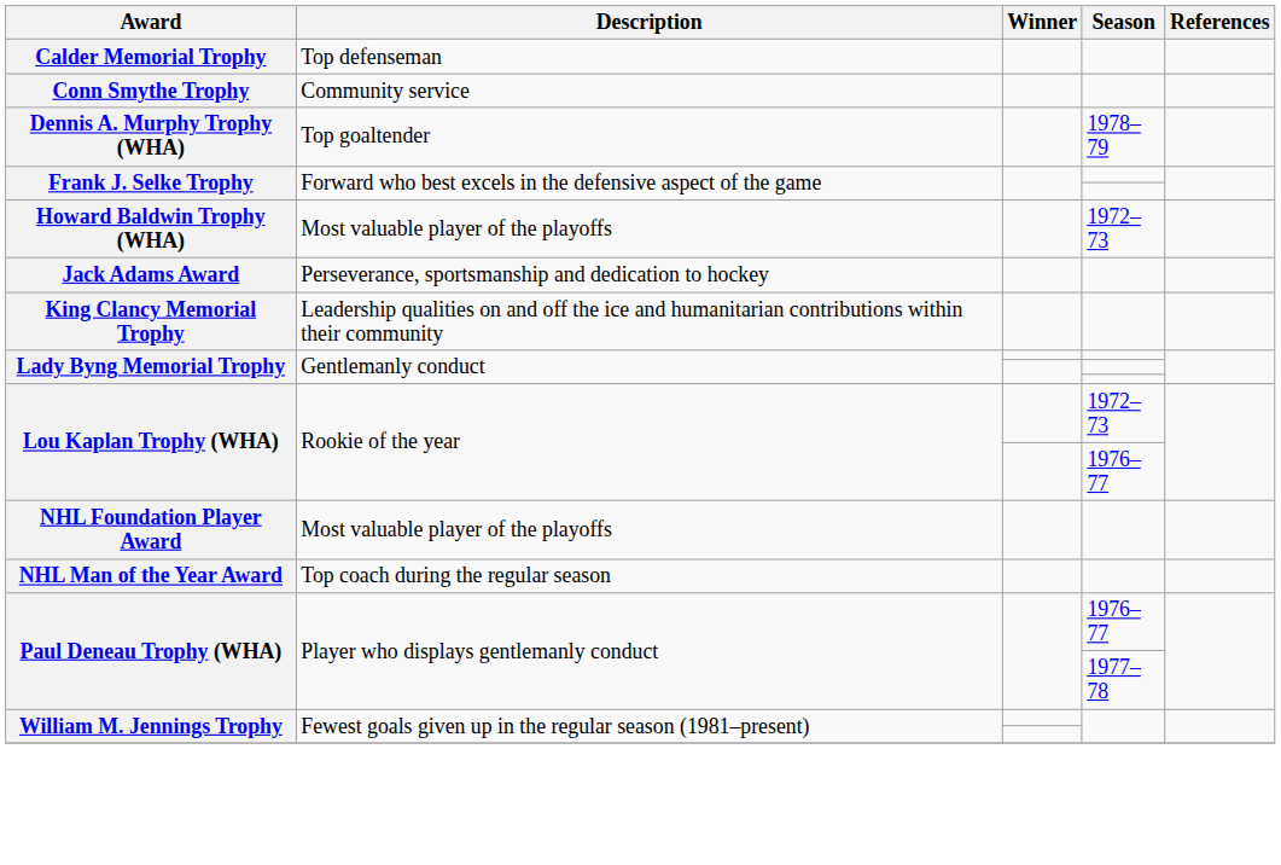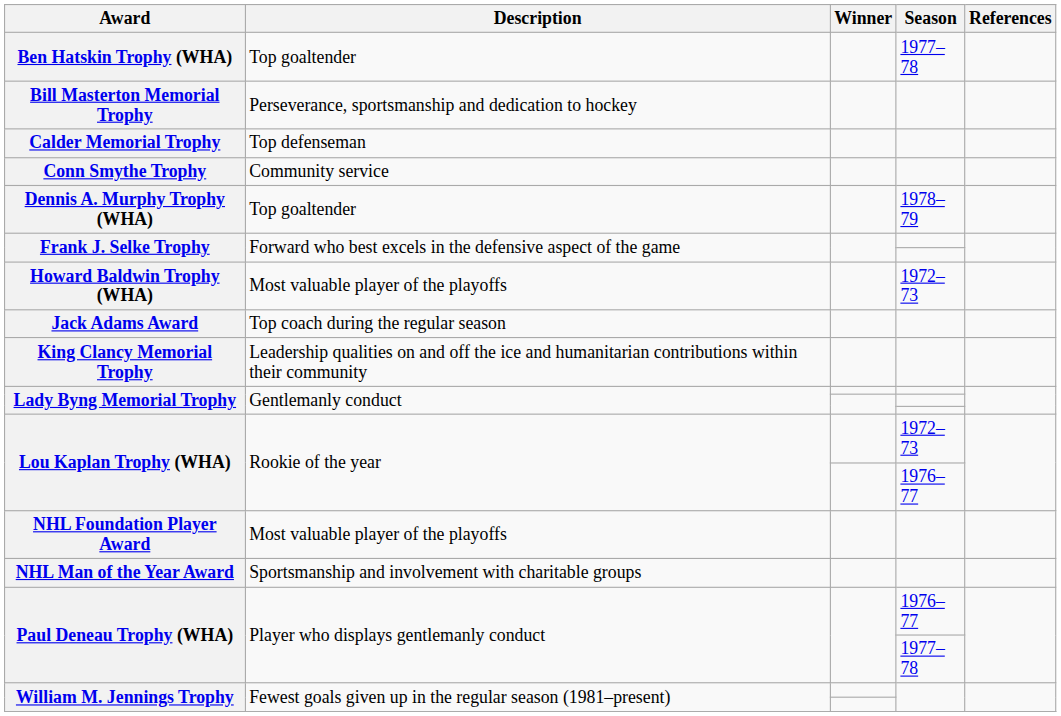+ row: Ben Hatskin Trophy (WHA) | Top goaltender | 1977–78
+ row: Bill Masterton Memorial Trophy | Perseverance, sportsmanship and dedication to hockey
Jack Adams Award | Description: Perseverance, sportsmanship and dedication to hockey -> Top coach during the regular season
NHL Man of the Year Award | Description: Top coach during the regular season -> Sportsmanship and involvement with charitable groups
